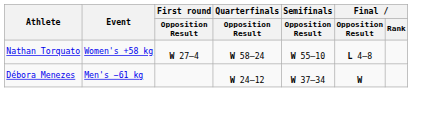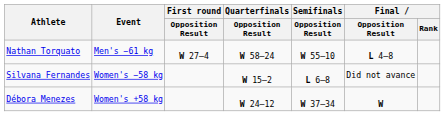Nathan Torquato | Event: Women's +58 kg -> Men's −61 kg
+ row: Silvana Fernandes | Women's −58 kg | W 15–2 | L 6–8 | Did not avance
Débora Menezes | Event: Men's −61 kg -> Women's +58 kg
